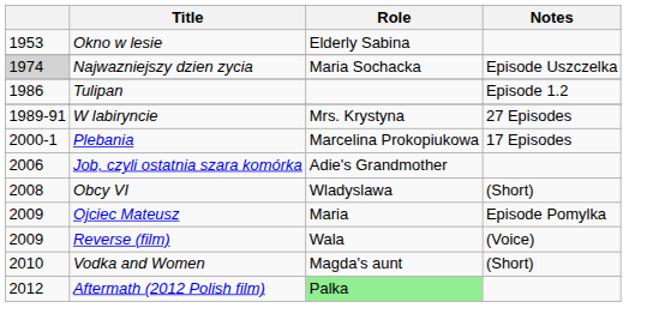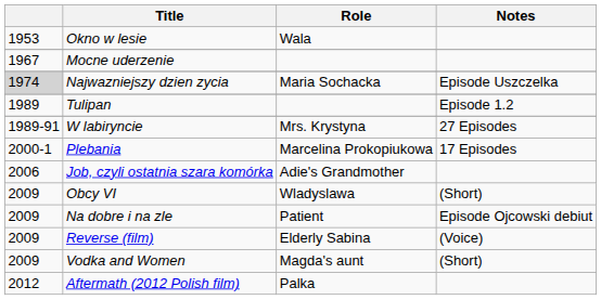Okno w lesie | Role: Elderly Sabina -> Wala
+ row: 1967 | Mocne uderzenie
Tulipan | column 1: 1986 -> 1989
Obcy VI | column 1: 2008 -> 2009
- row: 2009 | Ojciec Mateusz | Maria | Episode Pomylka
+ row: 2009 | Na dobre i na zle | Patient | Episode Ojcowski debiut
Reverse (film) | Role: Wala -> Elderly Sabina
Vodka and Women | column 1: 2010 -> 2009
Aftermath (2012 Polish film) | Role: lightgreen background -> no background
